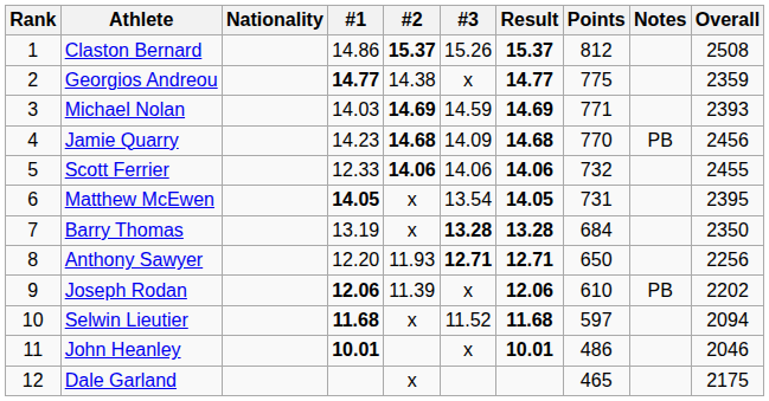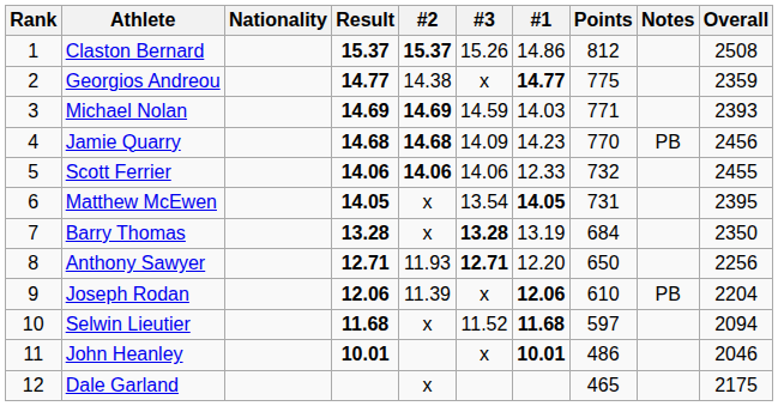columns swapped: #1 <-> Result
Joseph Rodan | Overall: 2202 -> 2204
